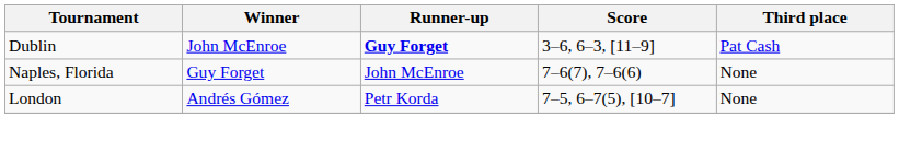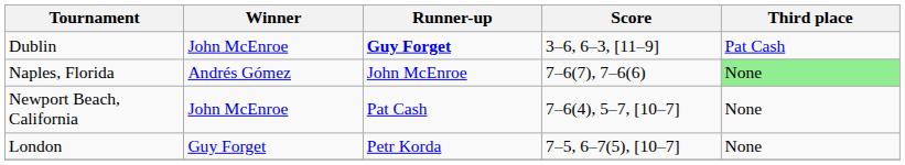Naples, Florida | Winner: Guy Forget -> Andrés Gómez
Naples, Florida | Third place: no background -> lightgreen background
+ row: Newport Beach, California | John McEnroe | Pat Cash | 7–6(4), 5–7, [10–7] | None
London | Winner: Andrés Gómez -> Guy Forget
